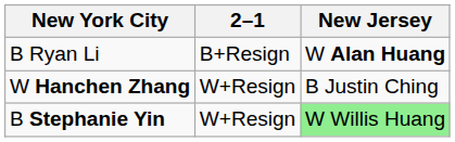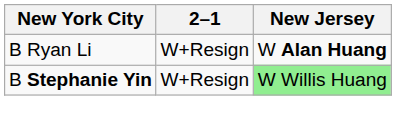B Ryan Li | 2–1: B+Resign -> W+Resign
- row: W Hanchen Zhang | W+Resign | B Justin Ching
